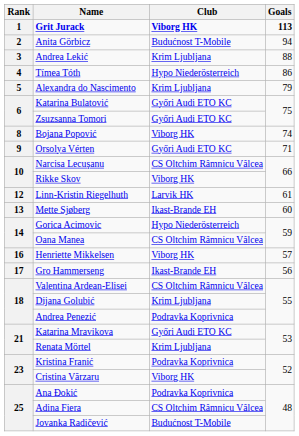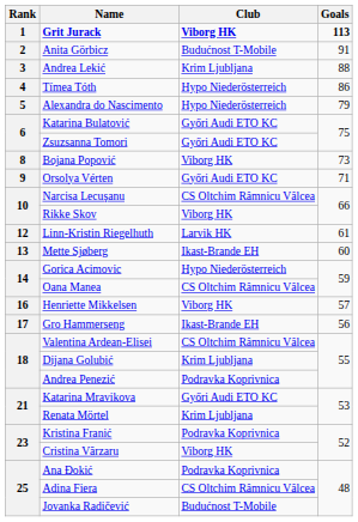Anita Görbicz | Goals: 94 -> 91
Alexandra do Nascimento | Club: Krim Ljubljana -> Hypo Niederösterreich
Bojana Popović | Goals: 74 -> 73
